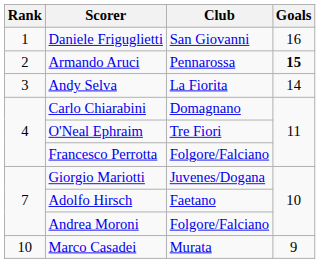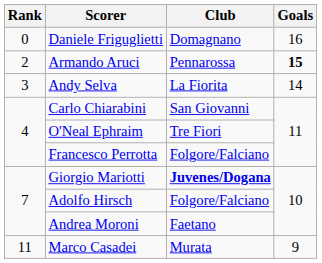Daniele Friguglietti | Rank: 1 -> 0
Daniele Friguglietti | Club: San Giovanni -> Domagnano
Carlo Chiarabini | Club: Domagnano -> San Giovanni
Giorgio Mariotti | Club: normal -> bold
Adolfo Hirsch | Club: Faetano -> Folgore/Falciano
Andrea Moroni | Club: Folgore/Falciano -> Faetano
Marco Casadei | Rank: 10 -> 11
